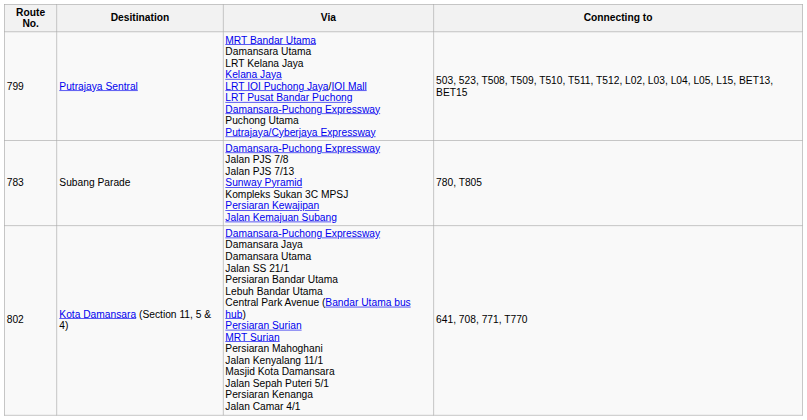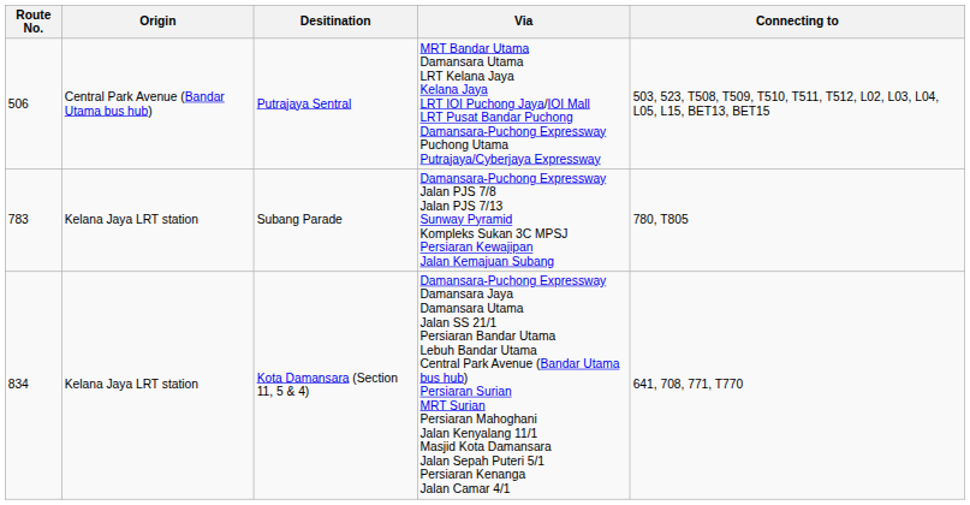+ column: Origin | Central Park Avenue (Bandar Utama bus hub) | Kelana Jaya LRT station | Kelana Jaya LRT station
Putrajaya Sentral | Route No.: 799 -> 506
Kota Damansara (Section 11, 5 & 4) | Route No.: 802 -> 834
